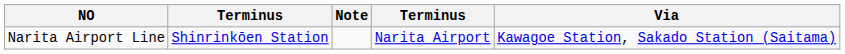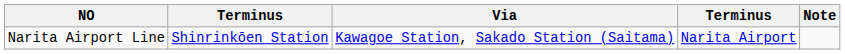columns swapped: Via <-> Note
